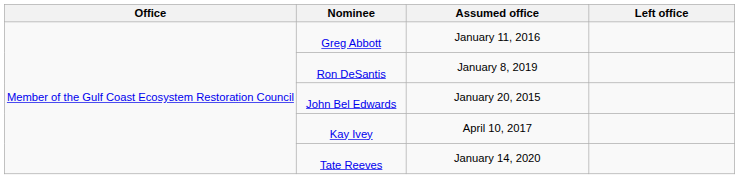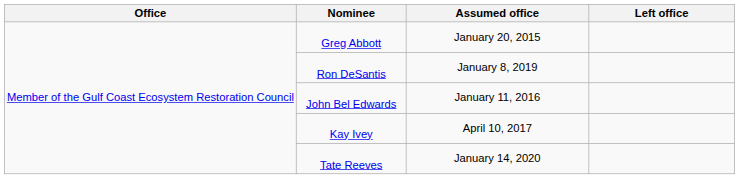Greg Abbott | Assumed office: January 11, 2016 -> January 20, 2015
John Bel Edwards | Assumed office: January 20, 2015 -> January 11, 2016
